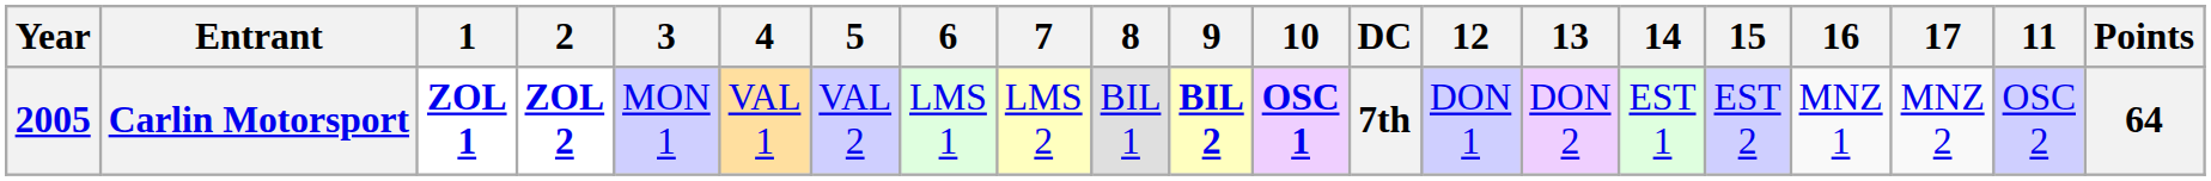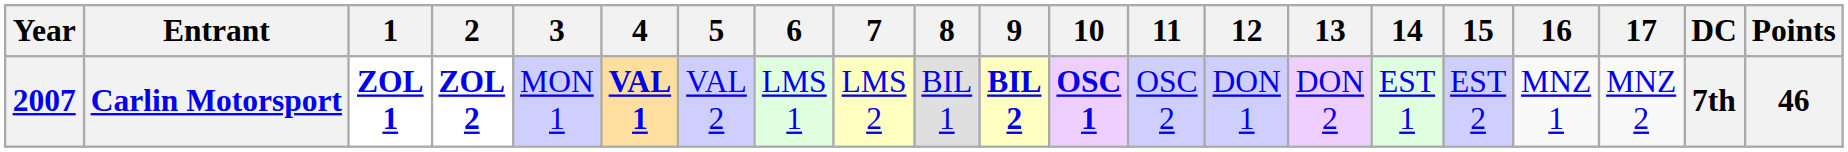columns swapped: 11 <-> DC
Carlin Motorsport | Year: 2005 -> 2007
Carlin Motorsport | 4: normal -> bold
Carlin Motorsport | Points: 64 -> 46
